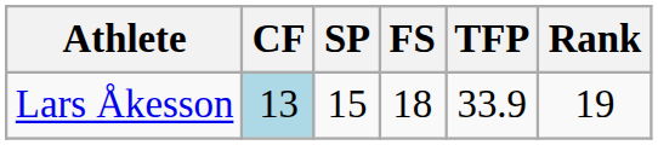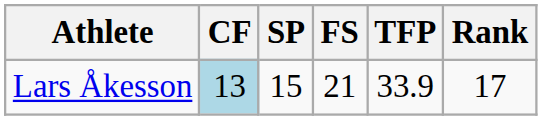Lars Åkesson | FS: 18 -> 21
Lars Åkesson | Rank: 19 -> 17
